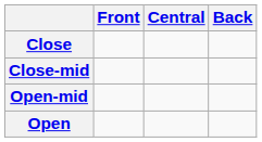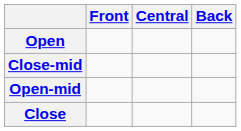rows swapped: Close <-> Open
